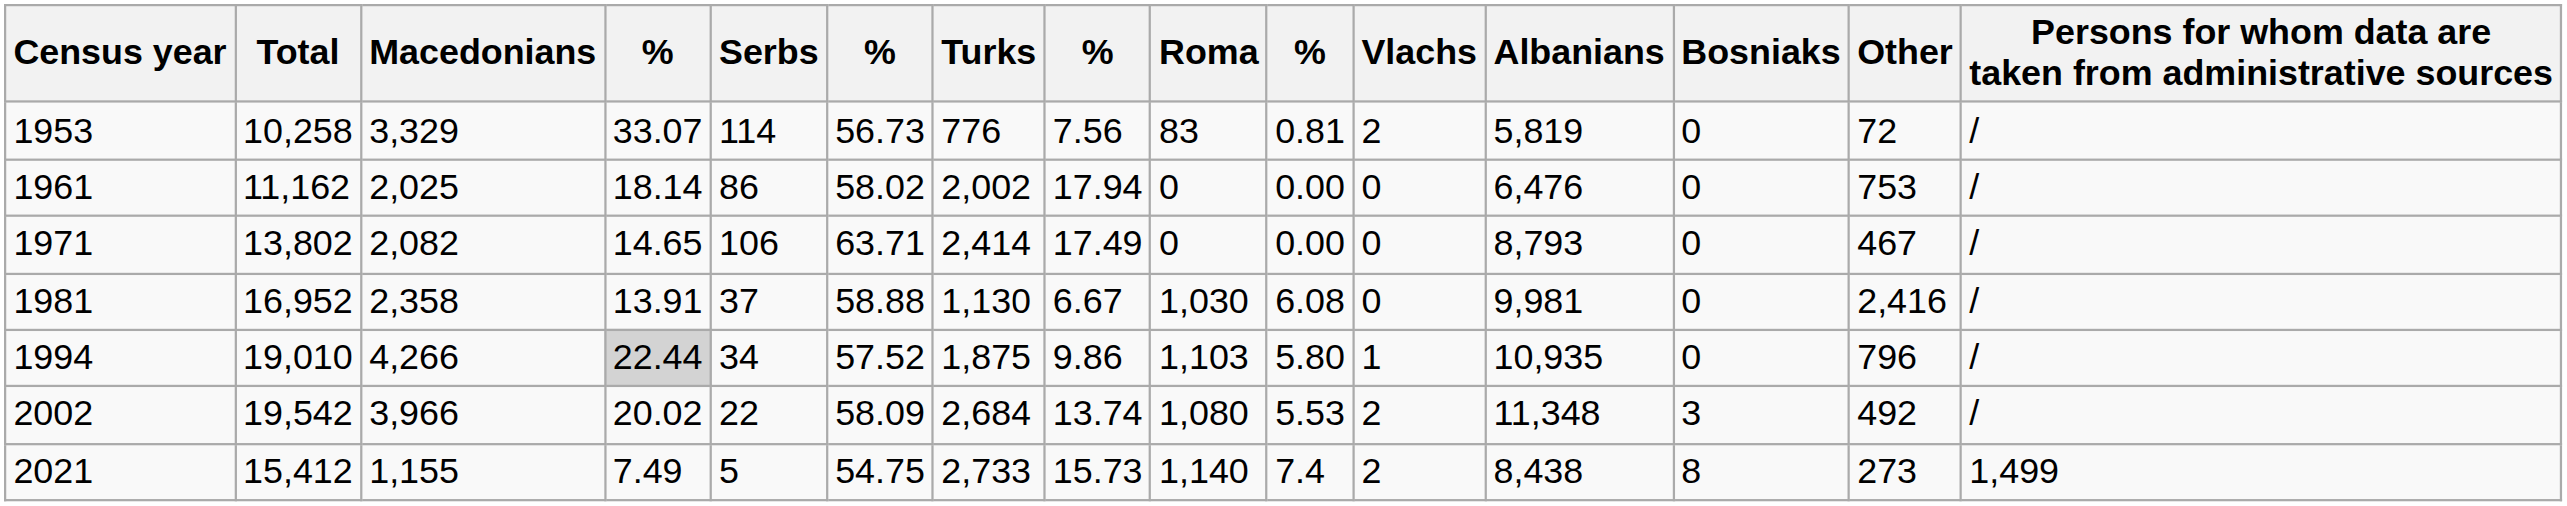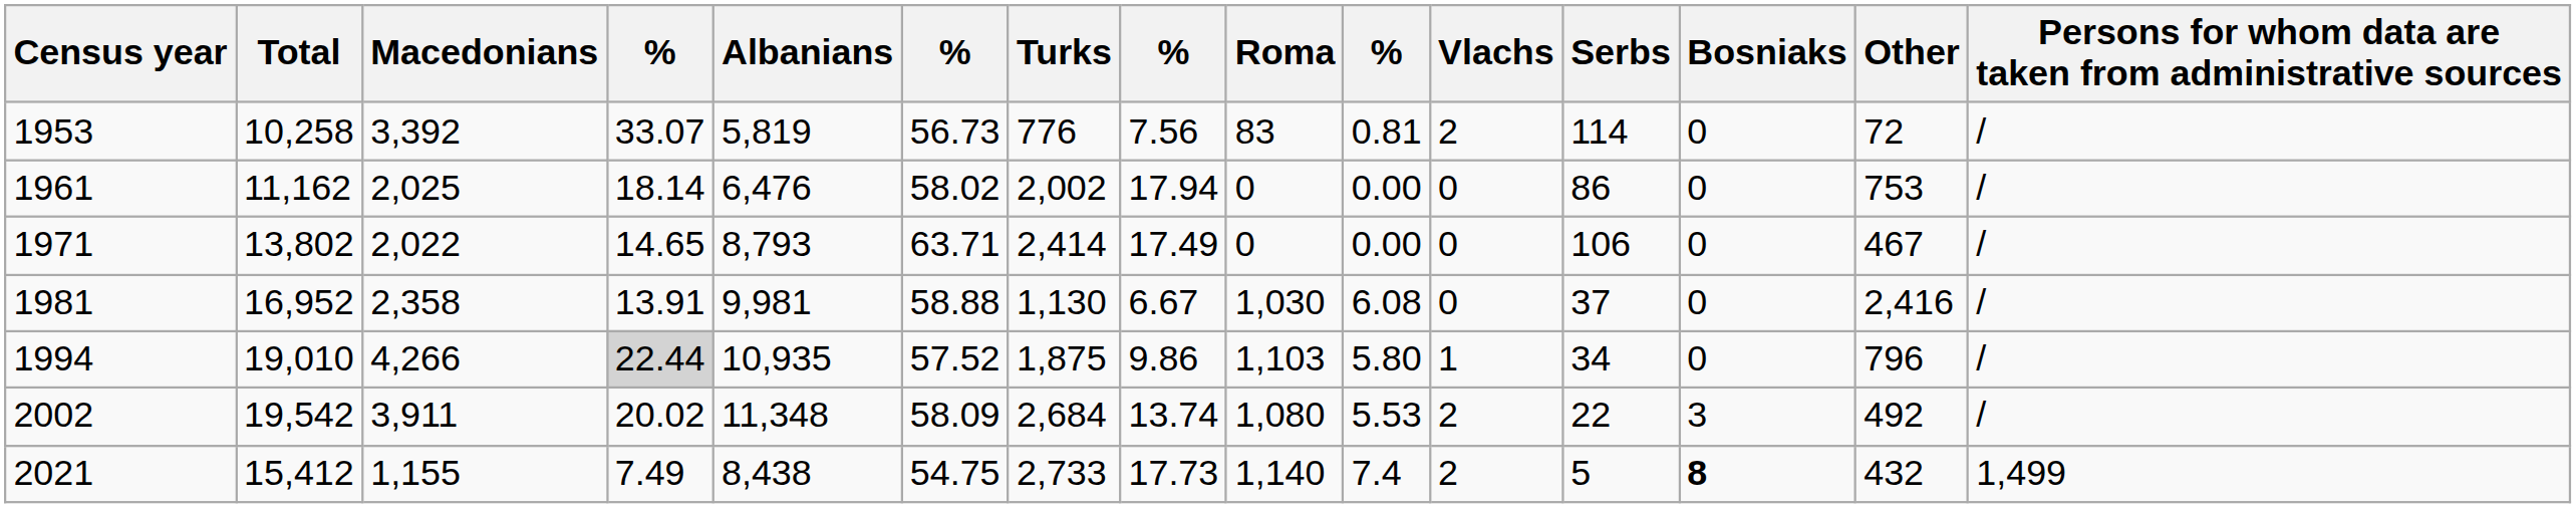columns swapped: Albanians <-> Serbs
1953 | Macedonians: 3,329 -> 3,392
1971 | Macedonians: 2,082 -> 2,022
2002 | Macedonians: 3,966 -> 3,911
2021 | column 8: 15.73 -> 17.73
2021 | Bosniaks: normal -> bold
2021 | Other: 273 -> 432
